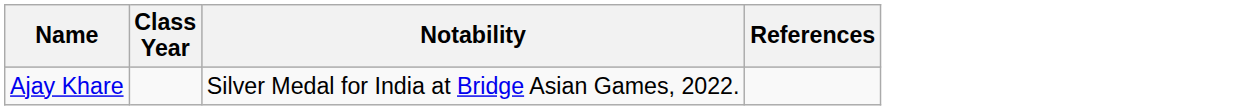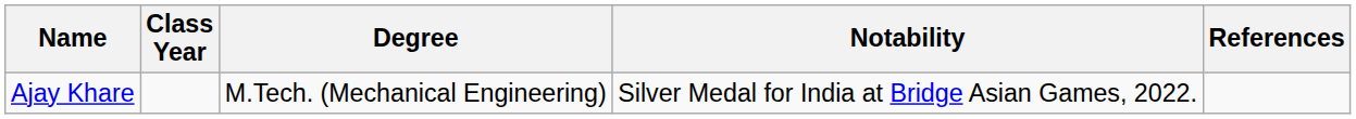+ column: Degree | M.Tech. (Mechanical Engineering)
